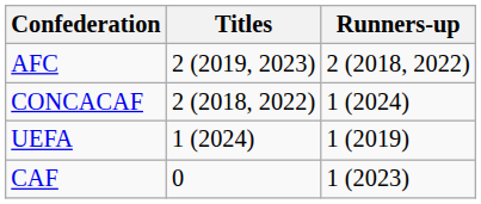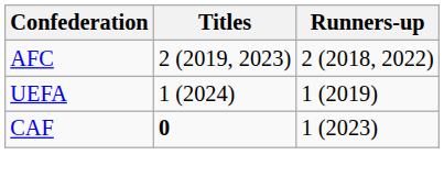- row: CONCACAF | 2 (2018, 2022) | 1 (2024)
CAF | Titles: normal -> bold
